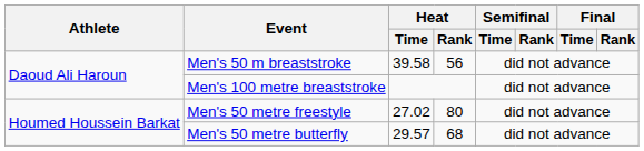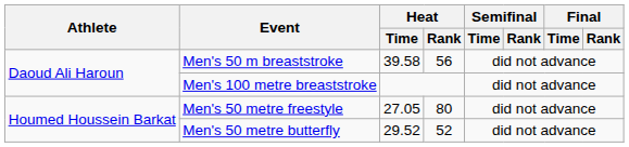Men's 50 metre freestyle | Heat / Time: 27.02 -> 27.05
Men's 50 metre butterfly | Heat / Time: 29.57 -> 29.52
Men's 50 metre butterfly | Heat / Rank: 68 -> 52
